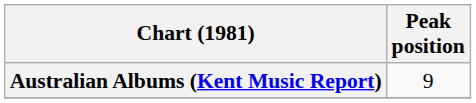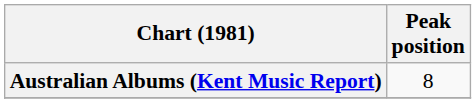Australian Albums (Kent Music Report) | Peak position: 9 -> 8
